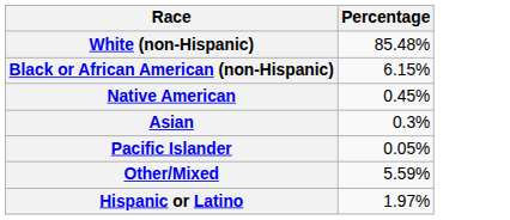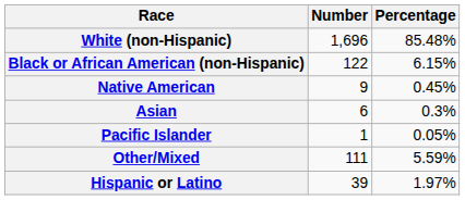+ column: Number | 1,696 | 122 | 9 | 6 | 1 | 111 | 39
